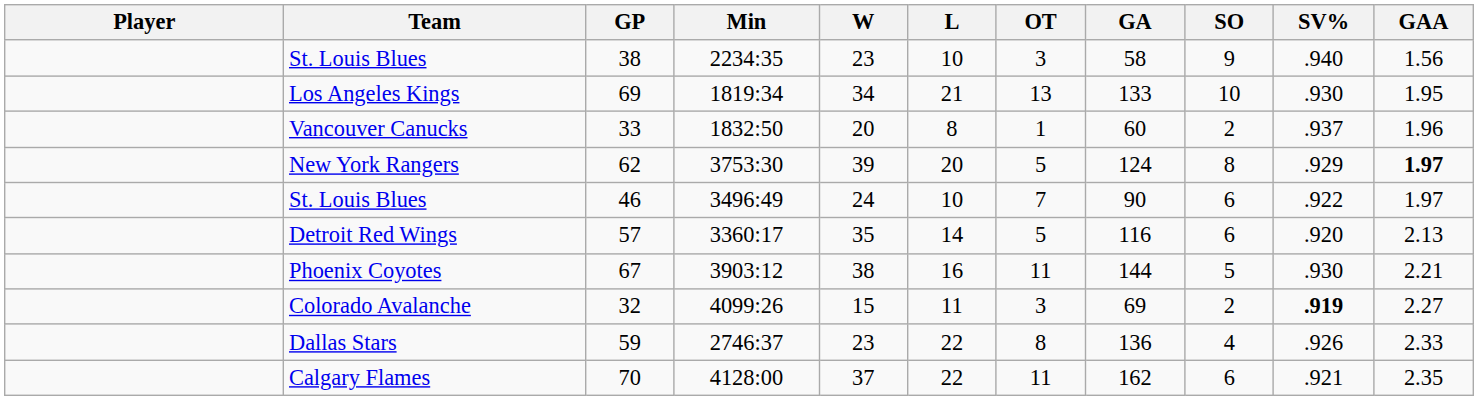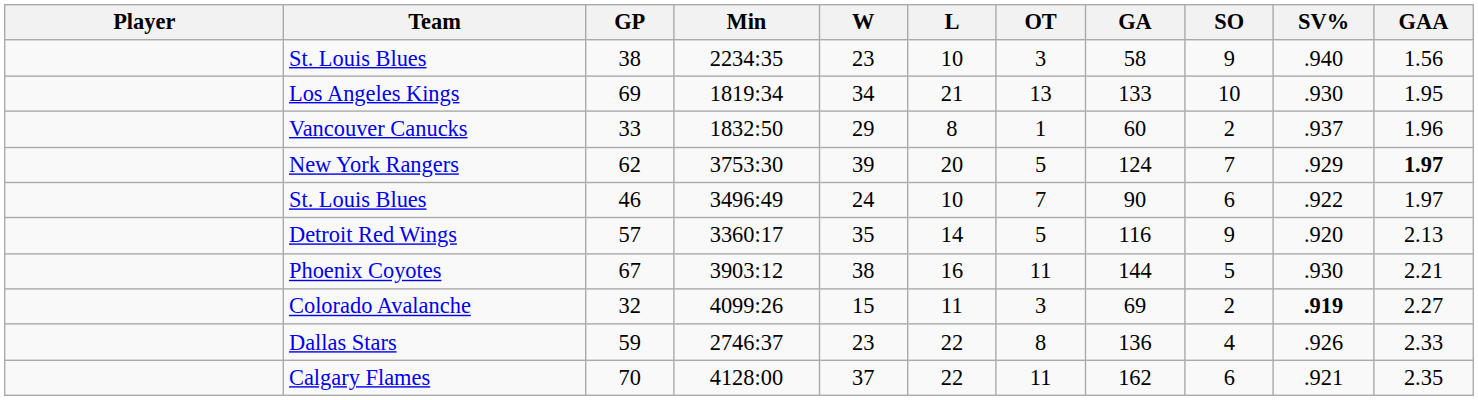Vancouver Canucks | W: 20 -> 29
New York Rangers | SO: 8 -> 7
Detroit Red Wings | SO: 6 -> 9
